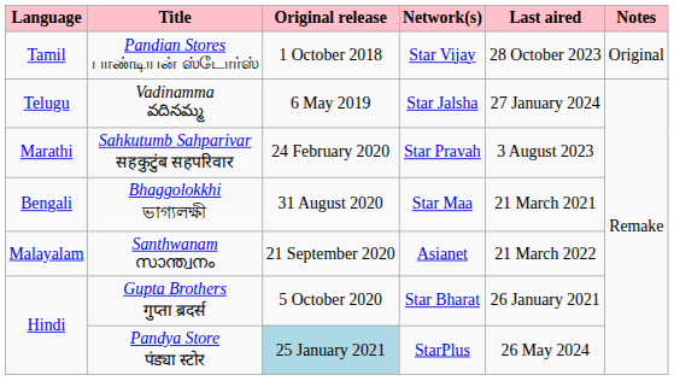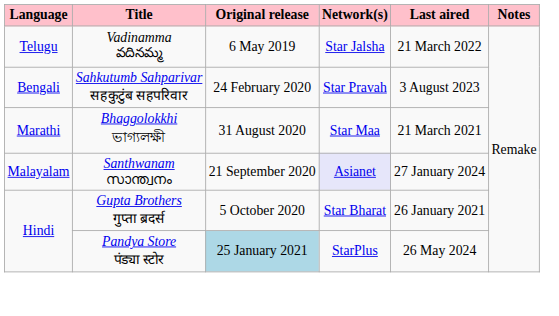- row: Tamil | Pandian Stores பாண்டியன் ஸ்டோர்ஸ் | 1 October 2018 | Star Vijay | 28 October 2023 | Original
Vadinamma వదినమ్మ | Last aired: 27 January 2024 -> 21 March 2022
Sahkutumb Sahparivar सहकुटुंब सहपरिवार | Language: Marathi -> Bengali
Bhaggolokkhi ভাগ্যলক্ষী | Language: Bengali -> Marathi
Santhwanam സാന്ത്വനം | Network(s): no background -> lavender background
Santhwanam സാന്ത്വനം | Last aired: 21 March 2022 -> 27 January 2024
